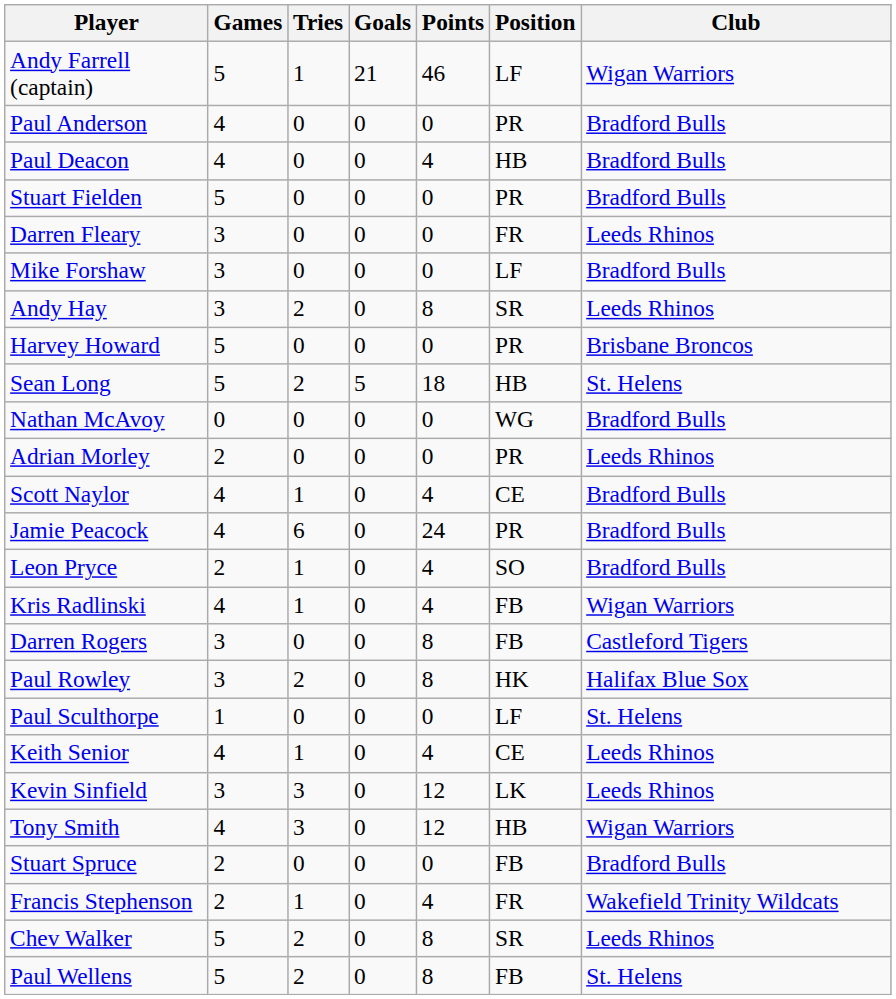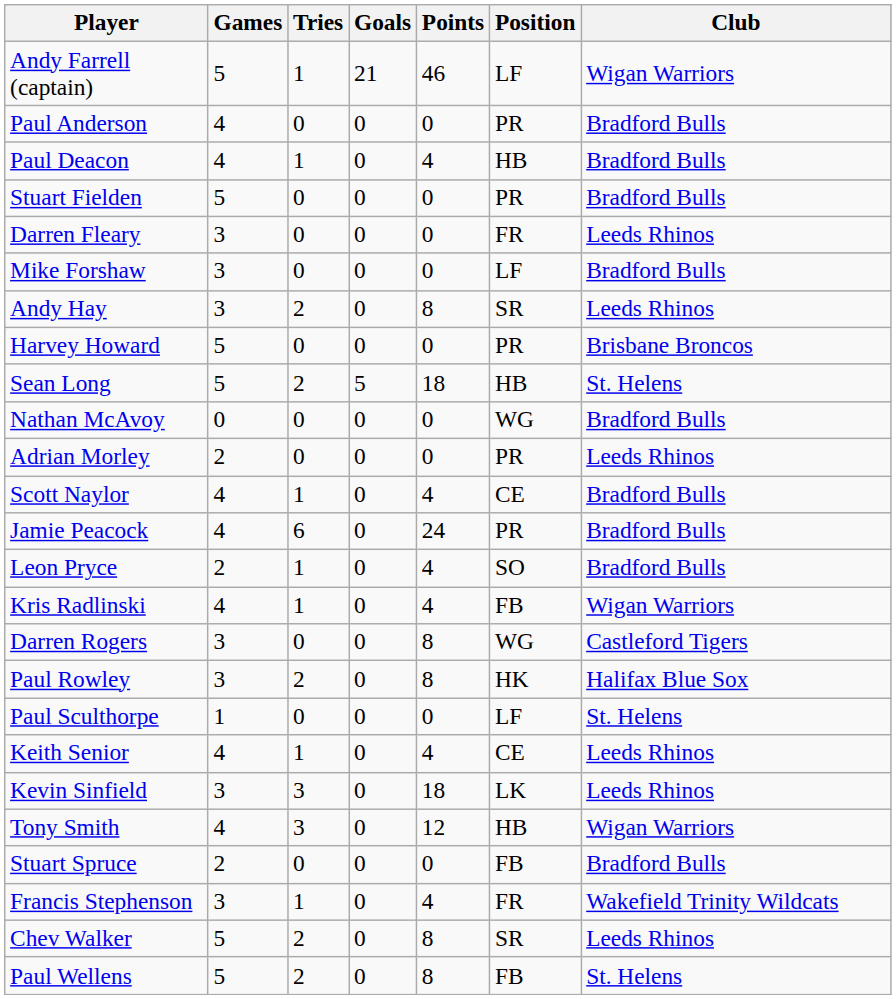Paul Deacon | Tries: 0 -> 1
Darren Rogers | Position: FB -> WG
Kevin Sinfield | Points: 12 -> 18
Francis Stephenson | Games: 2 -> 3
